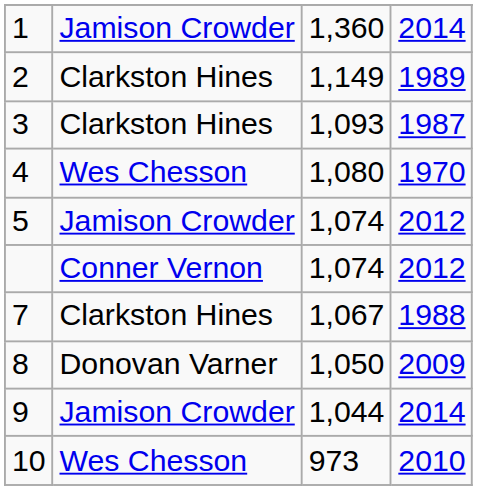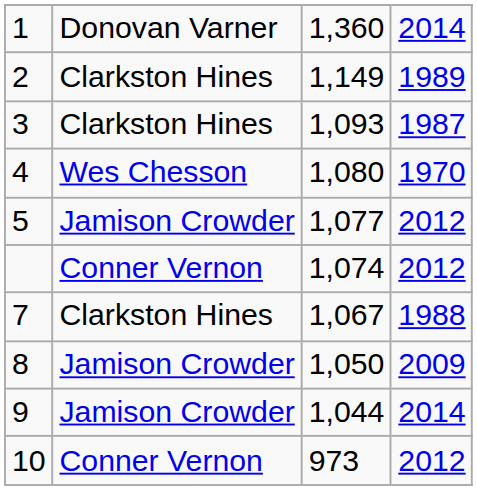1 | column 2: Jamison Crowder -> Donovan Varner
5 | column 3: 1,074 -> 1,077
8 | column 2: Donovan Varner -> Jamison Crowder
10 | column 2: Wes Chesson -> Conner Vernon
10 | column 4: 2010 -> 2012
